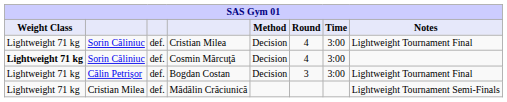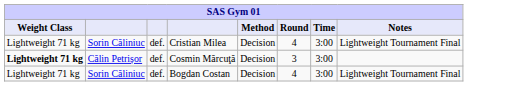Cosmin Mărcuţă | column 2: Sorin Căliniuc -> Călin Petrișor
Cosmin Mărcuţă | Round: 4 -> 3
Bogdan Costan | column 2: Călin Petrișor -> Sorin Căliniuc
Bogdan Costan | Round: 3 -> 4
- row: Lightweight 71 kg | Cristian Milea | def. | Mădălin Crăciunică | Lightweight Tournament Semi-Finals
